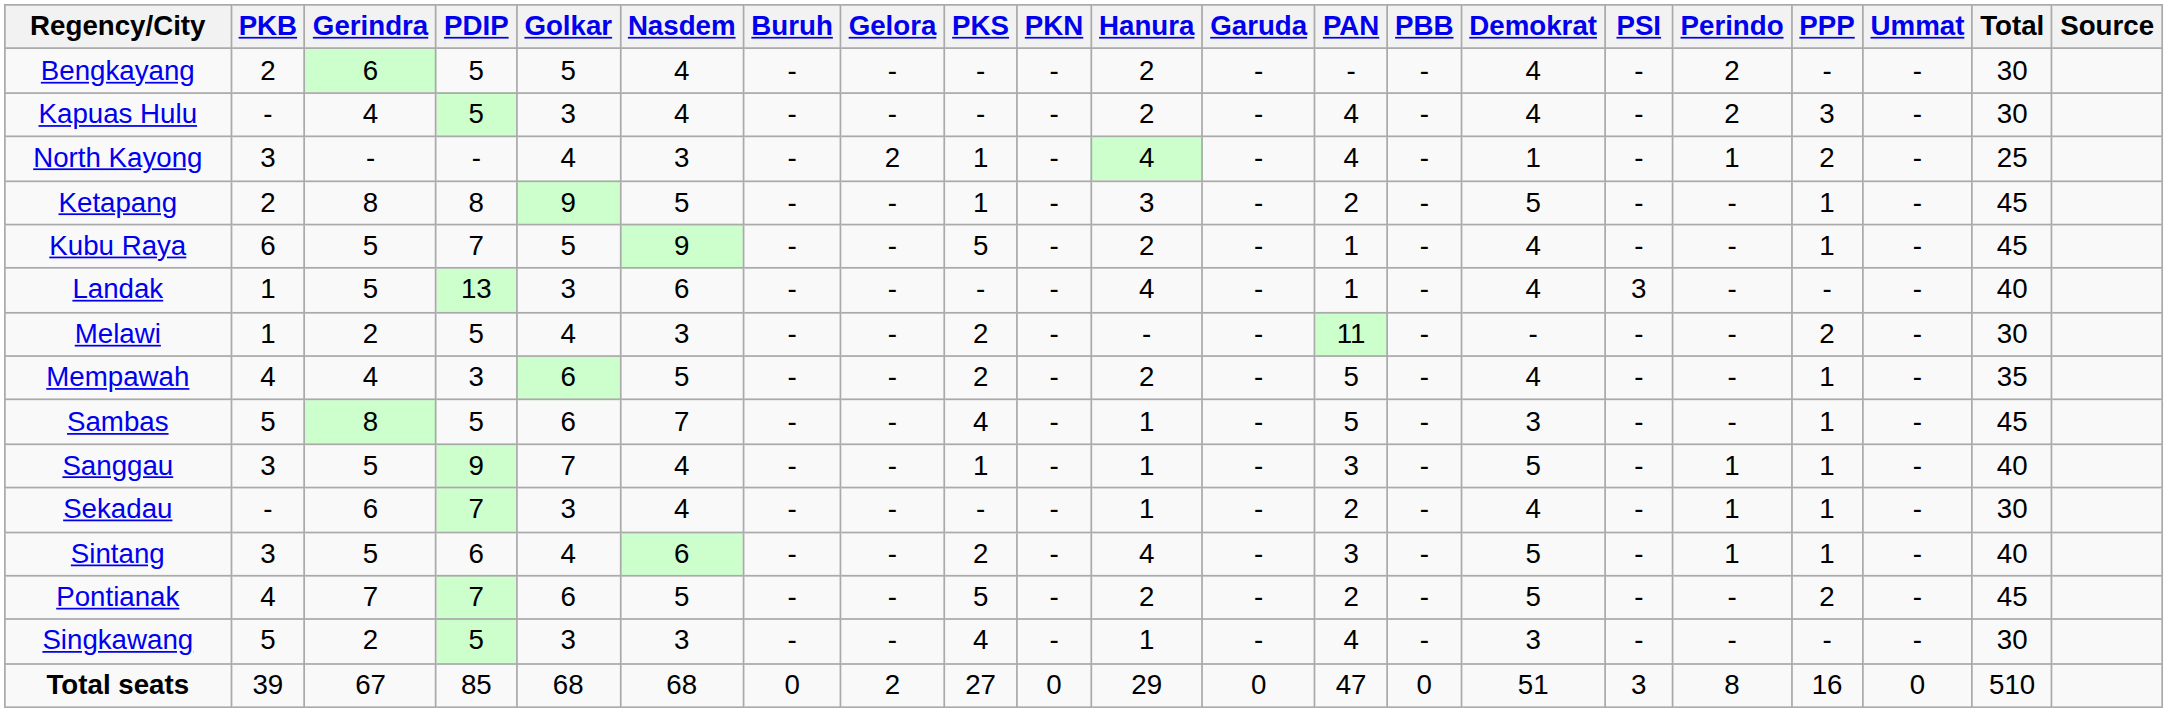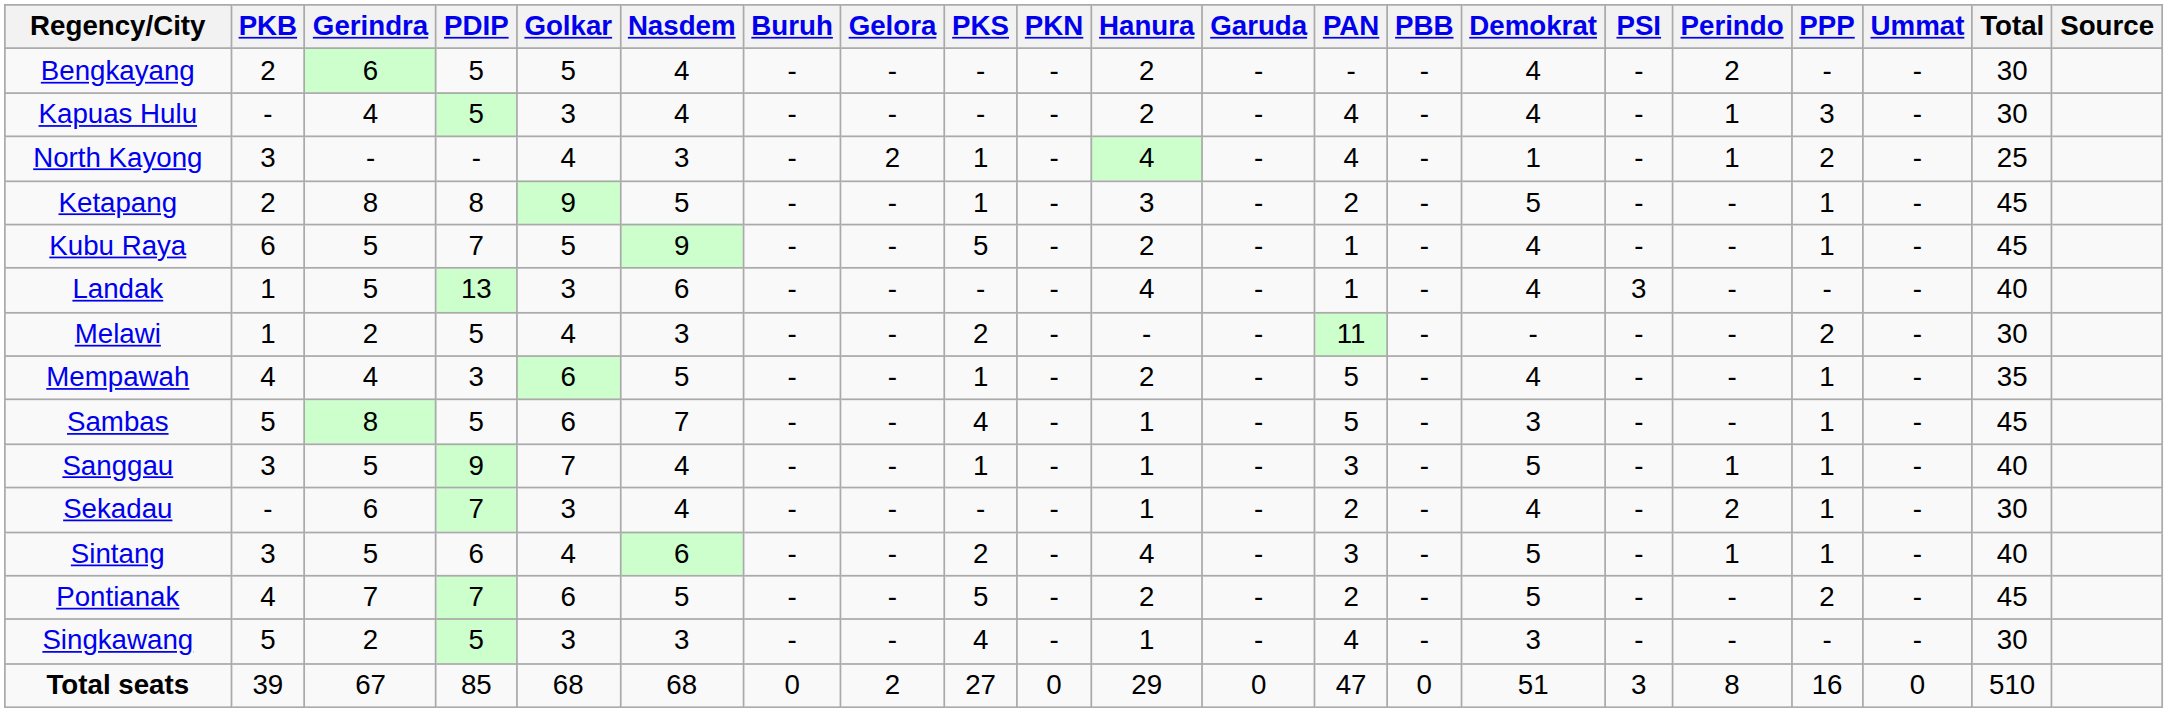Kapuas Hulu | Perindo: 2 -> 1
Mempawah | PKS: 2 -> 1
Sekadau | Perindo: 1 -> 2
